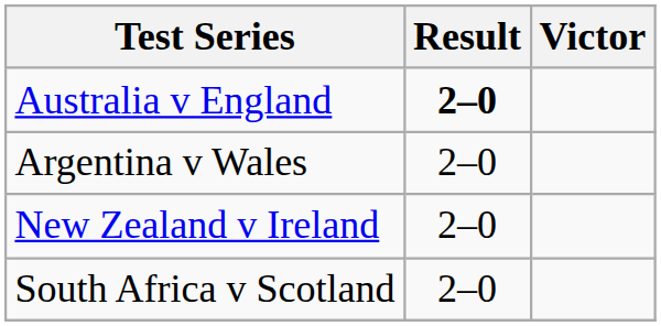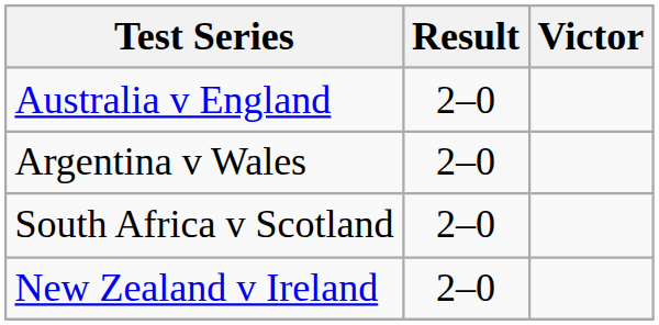Australia v England | Result: bold -> normal
rows swapped: New Zealand v Ireland <-> South Africa v Scotland
